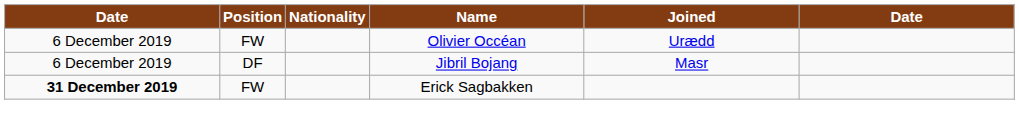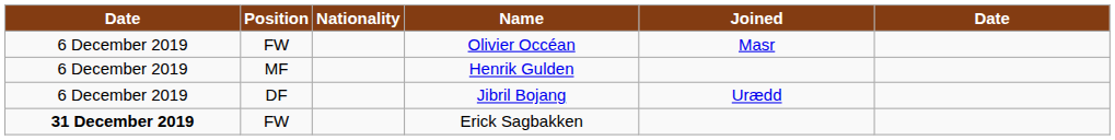Olivier Occéan | Joined: Urædd -> Masr
+ row: 6 December 2019 | MF | Henrik Gulden
Jibril Bojang | Joined: Masr -> Urædd
